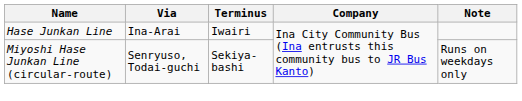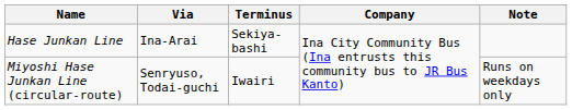Hase Junkan Line | Terminus: Iwairi -> Sekiya-bashi
Miyoshi Hase Junkan Line (circular-route) | Terminus: Sekiya-bashi -> Iwairi
